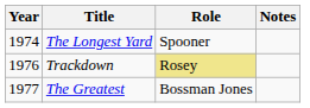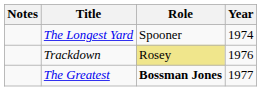columns swapped: Year <-> Notes
The Greatest | Role: normal -> bold
